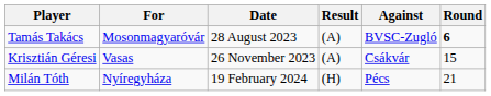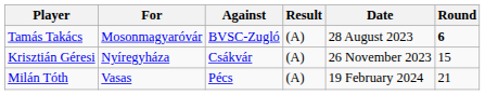columns swapped: Against <-> Date
Krisztián Géresi | For: Vasas -> Nyíregyháza
Milán Tóth | For: Nyíregyháza -> Vasas
Milán Tóth | Result: (H) -> (A)
